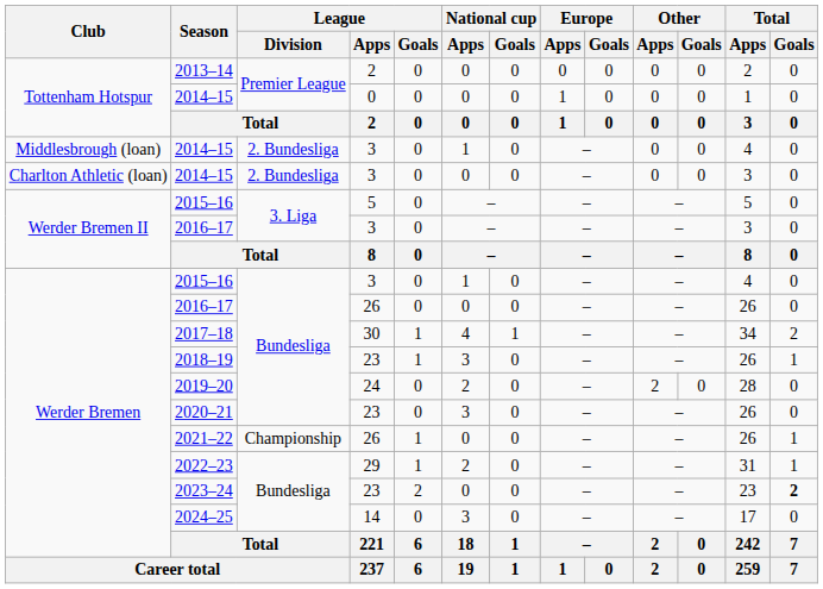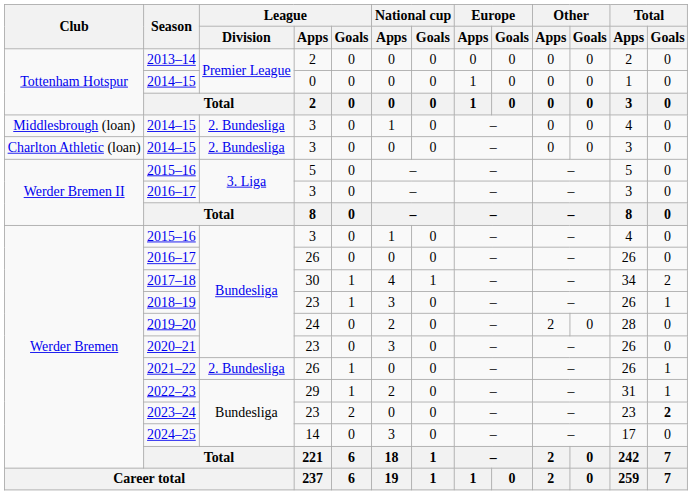2021–22 | League / Division: Championship -> 2. Bundesliga
